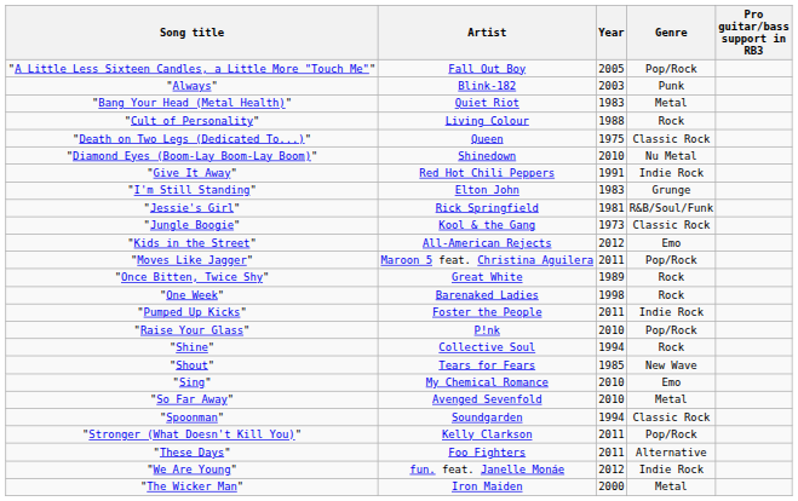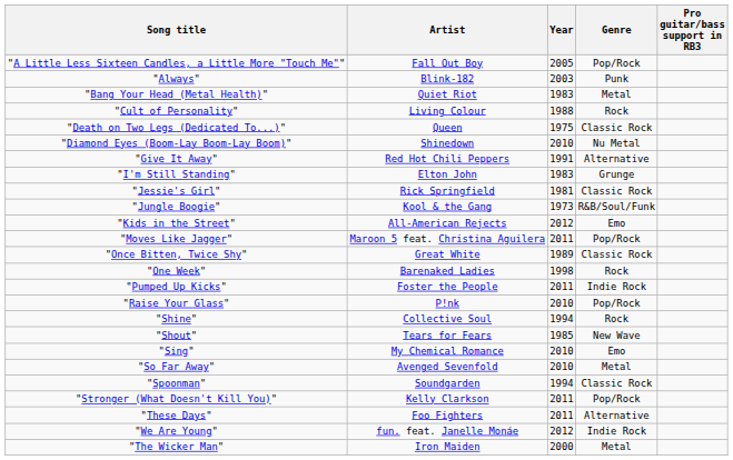"Give It Away" | Genre: Indie Rock -> Alternative
"Jessie's Girl" | Genre: R&B/Soul/Funk -> Classic Rock
"Jungle Boogie" | Genre: Classic Rock -> R&B/Soul/Funk
"Once Bitten, Twice Shy" | Genre: Rock -> Classic Rock
